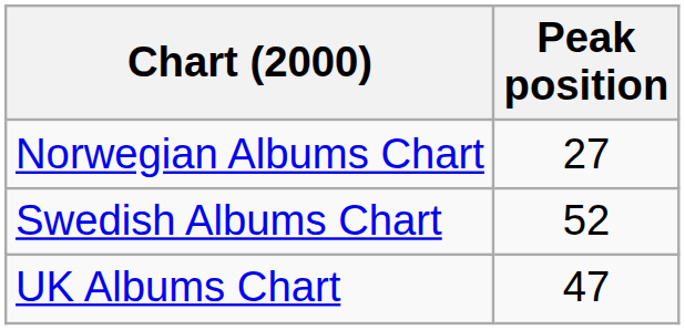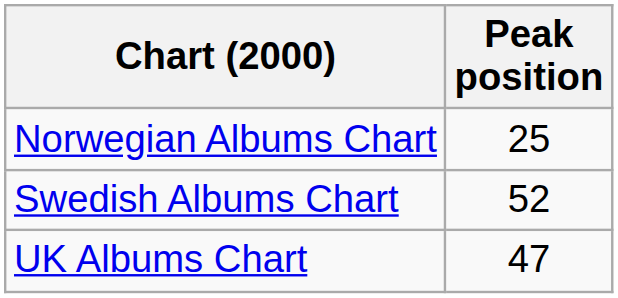Norwegian Albums Chart | Peak position: 27 -> 25
